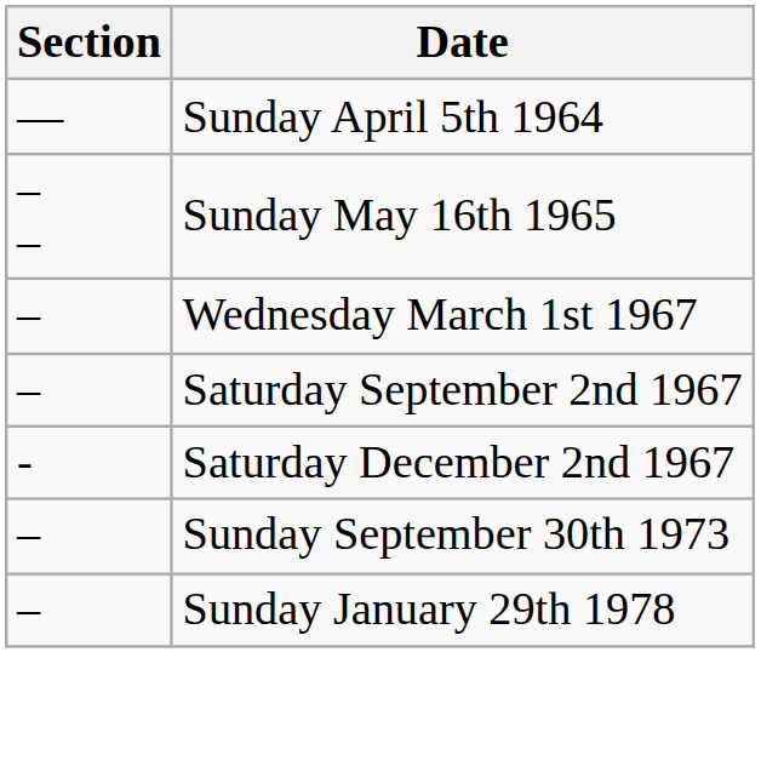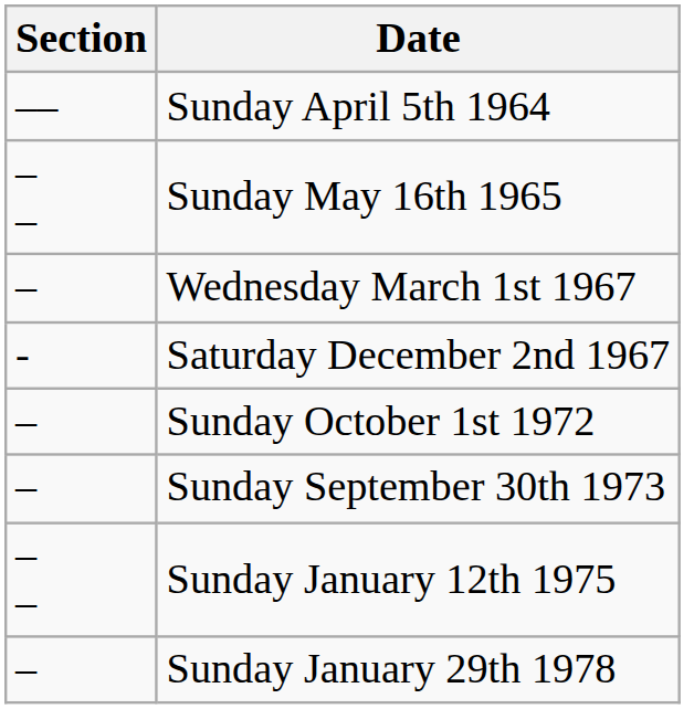- row: – | Saturday September 2nd 1967
+ row: – | Sunday October 1st 1972
+ row: – – | Sunday January 12th 1975
